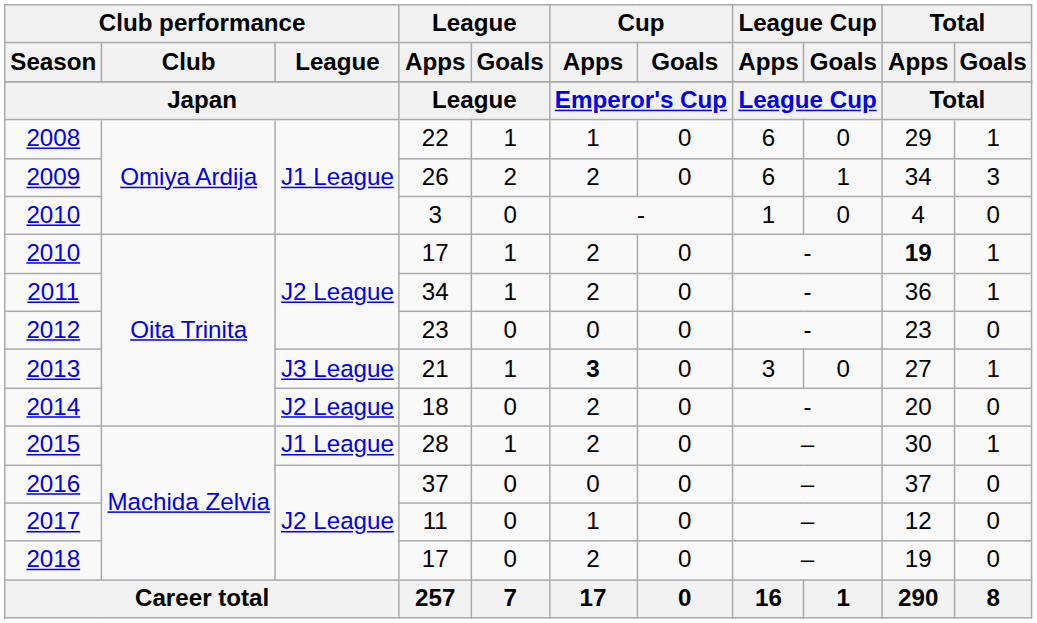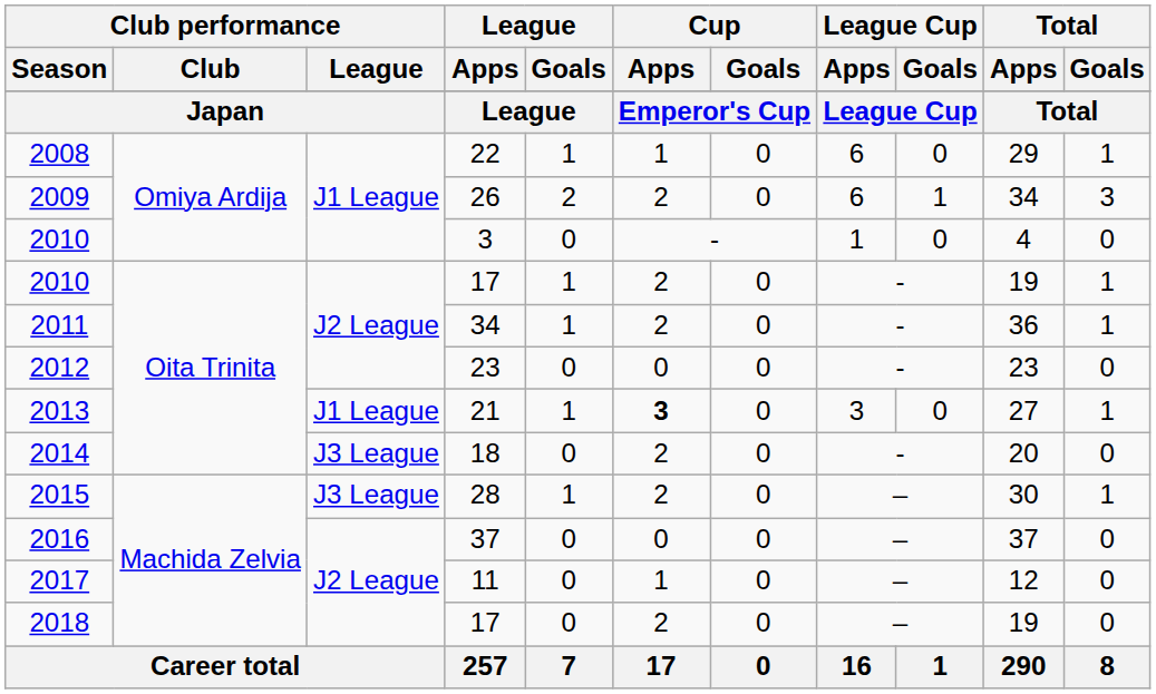2010 / 17 | Total / Apps: bold -> normal
2013 | Club performance / League: J3 League -> J1 League
2014 | Club performance / League: J2 League -> J3 League
2015 | Club performance / League: J1 League -> J3 League
